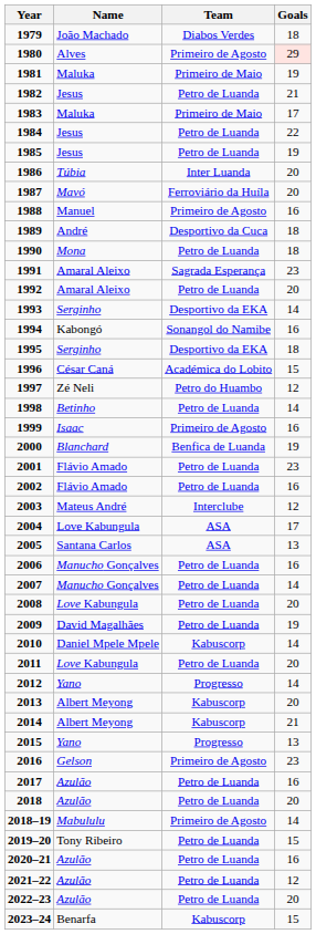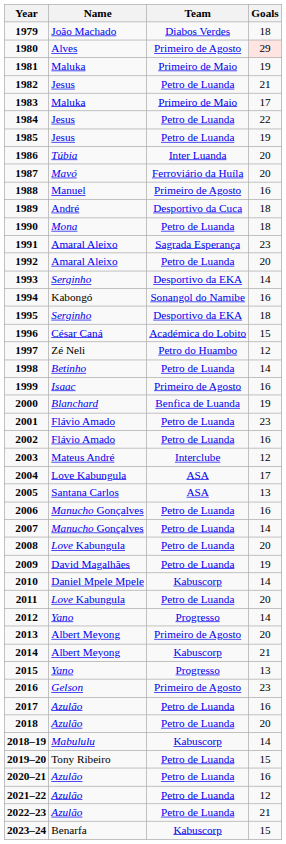2013 | Team: Kabuscorp -> Primeiro de Agosto
2018–19 | Team: Primeiro de Agosto -> Kabuscorp
2022–23 | Goals: 20 -> 21
